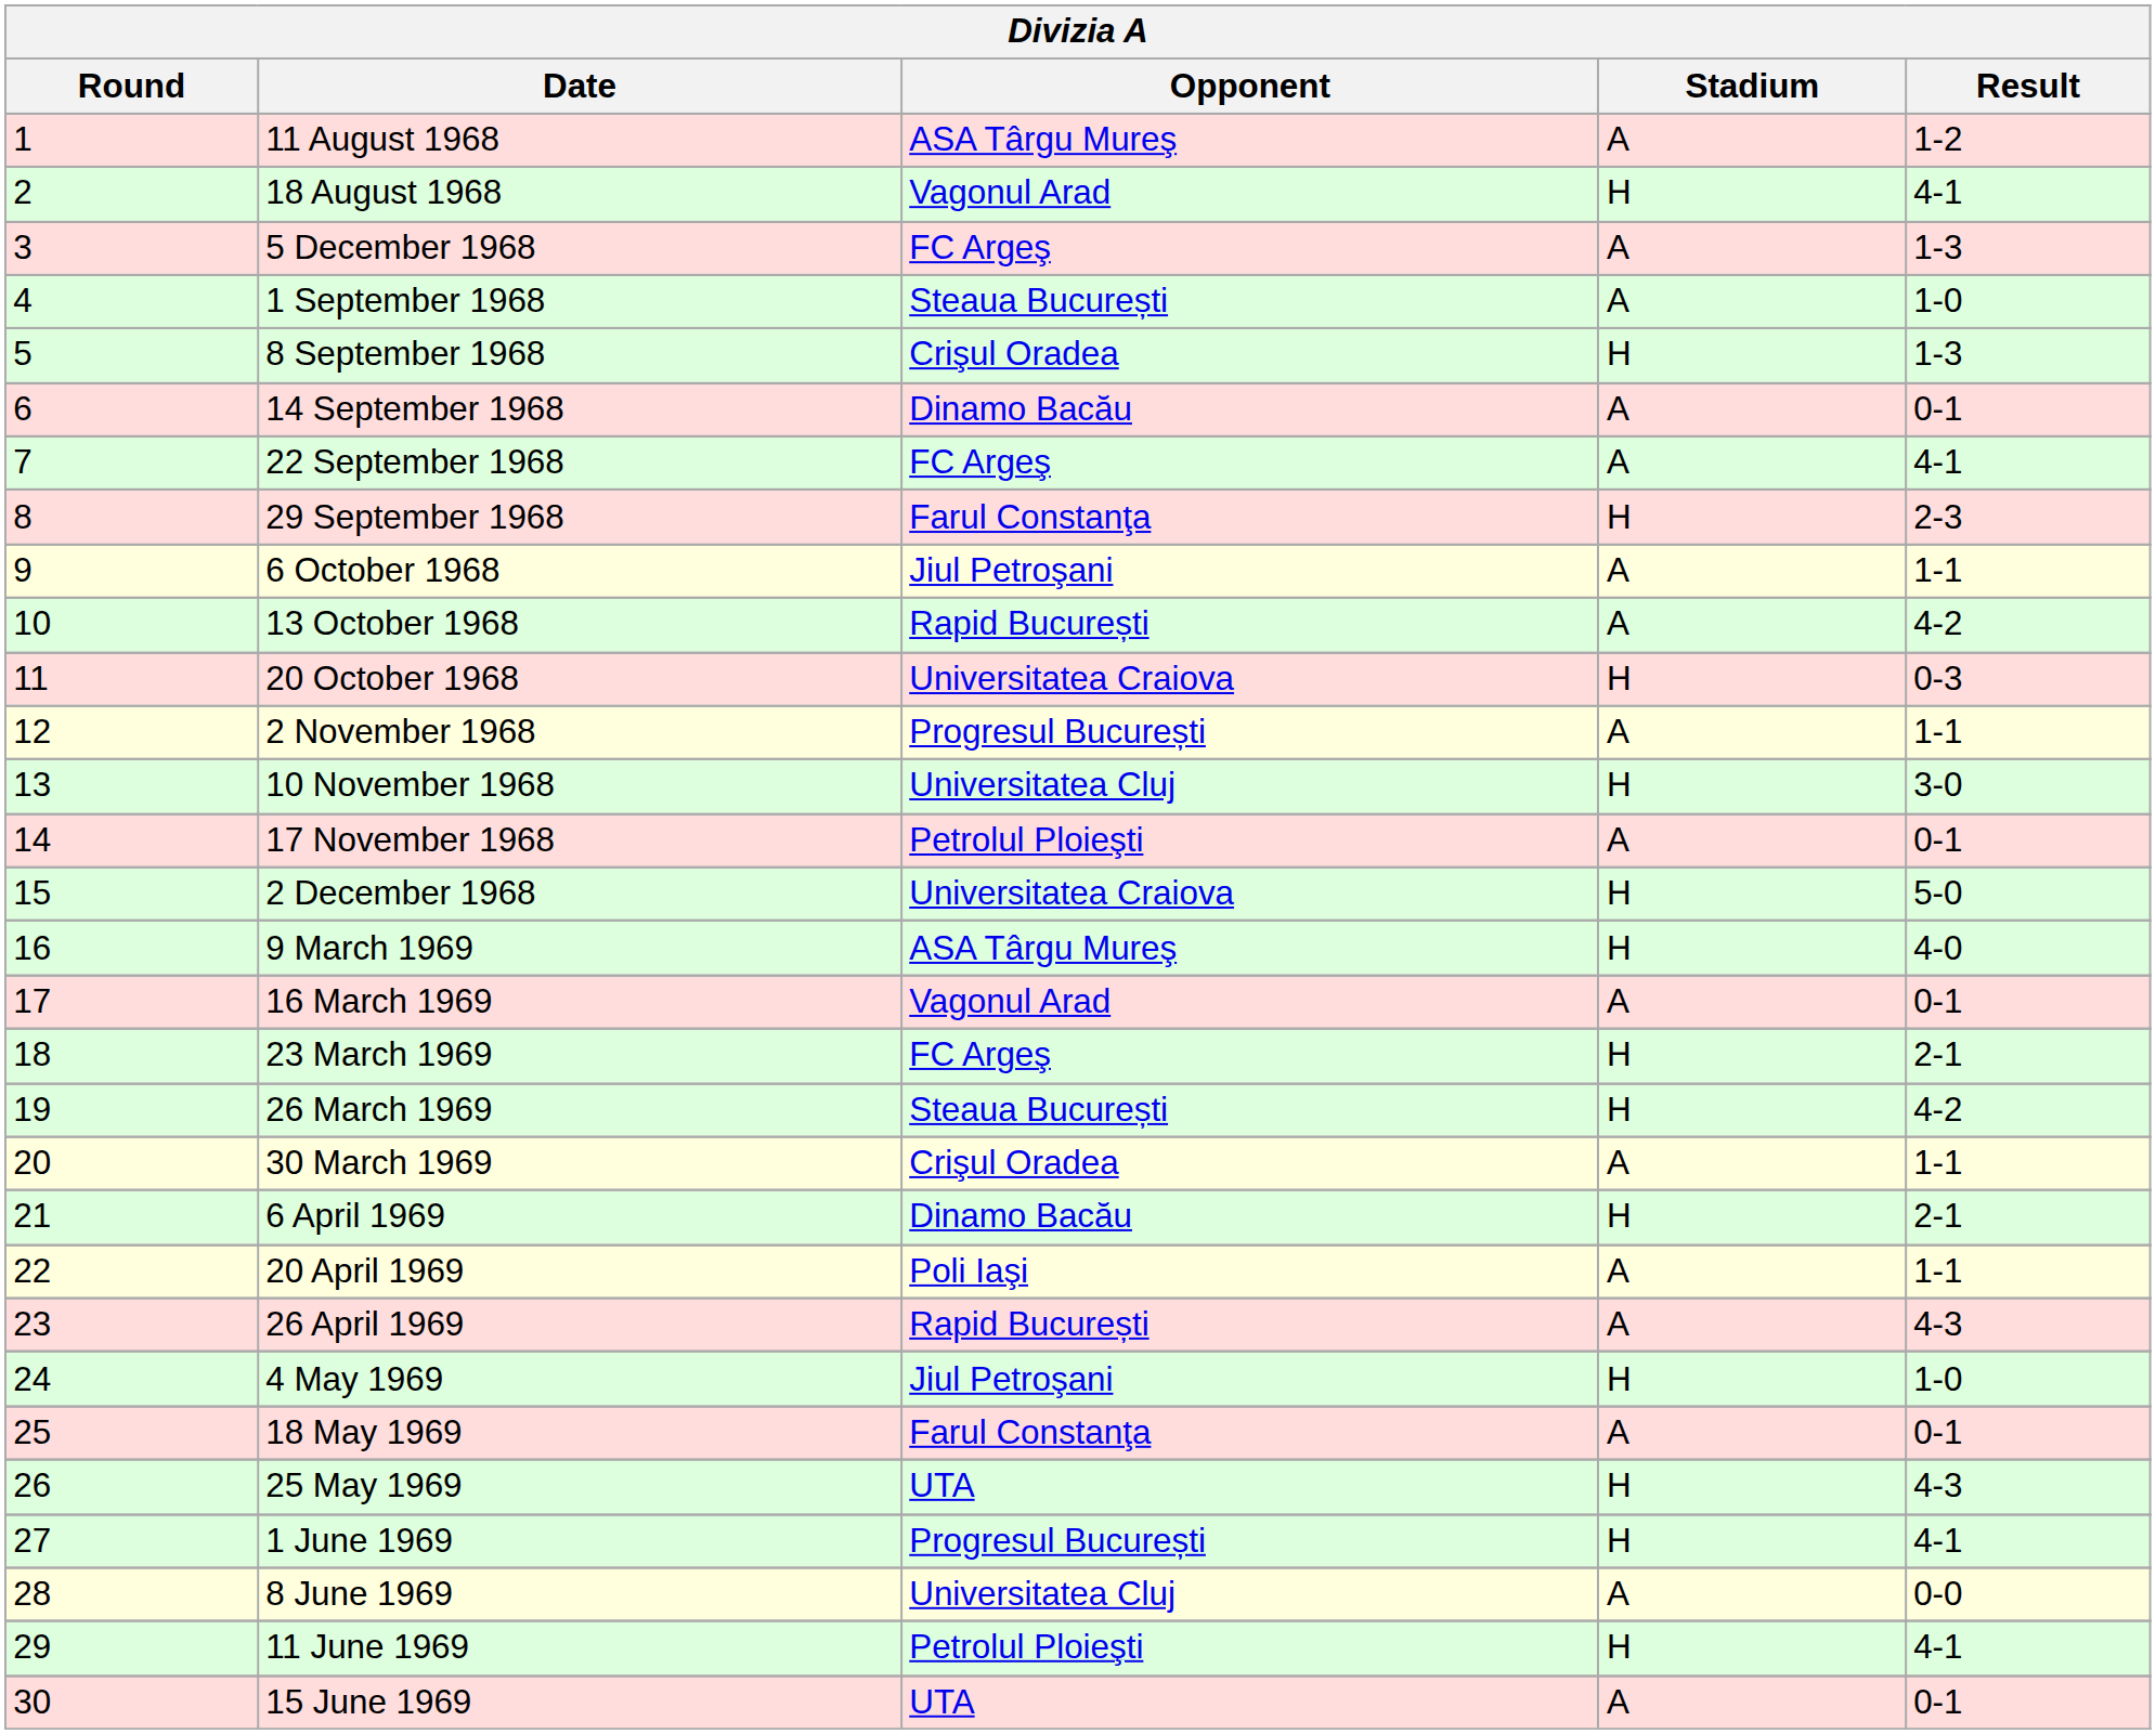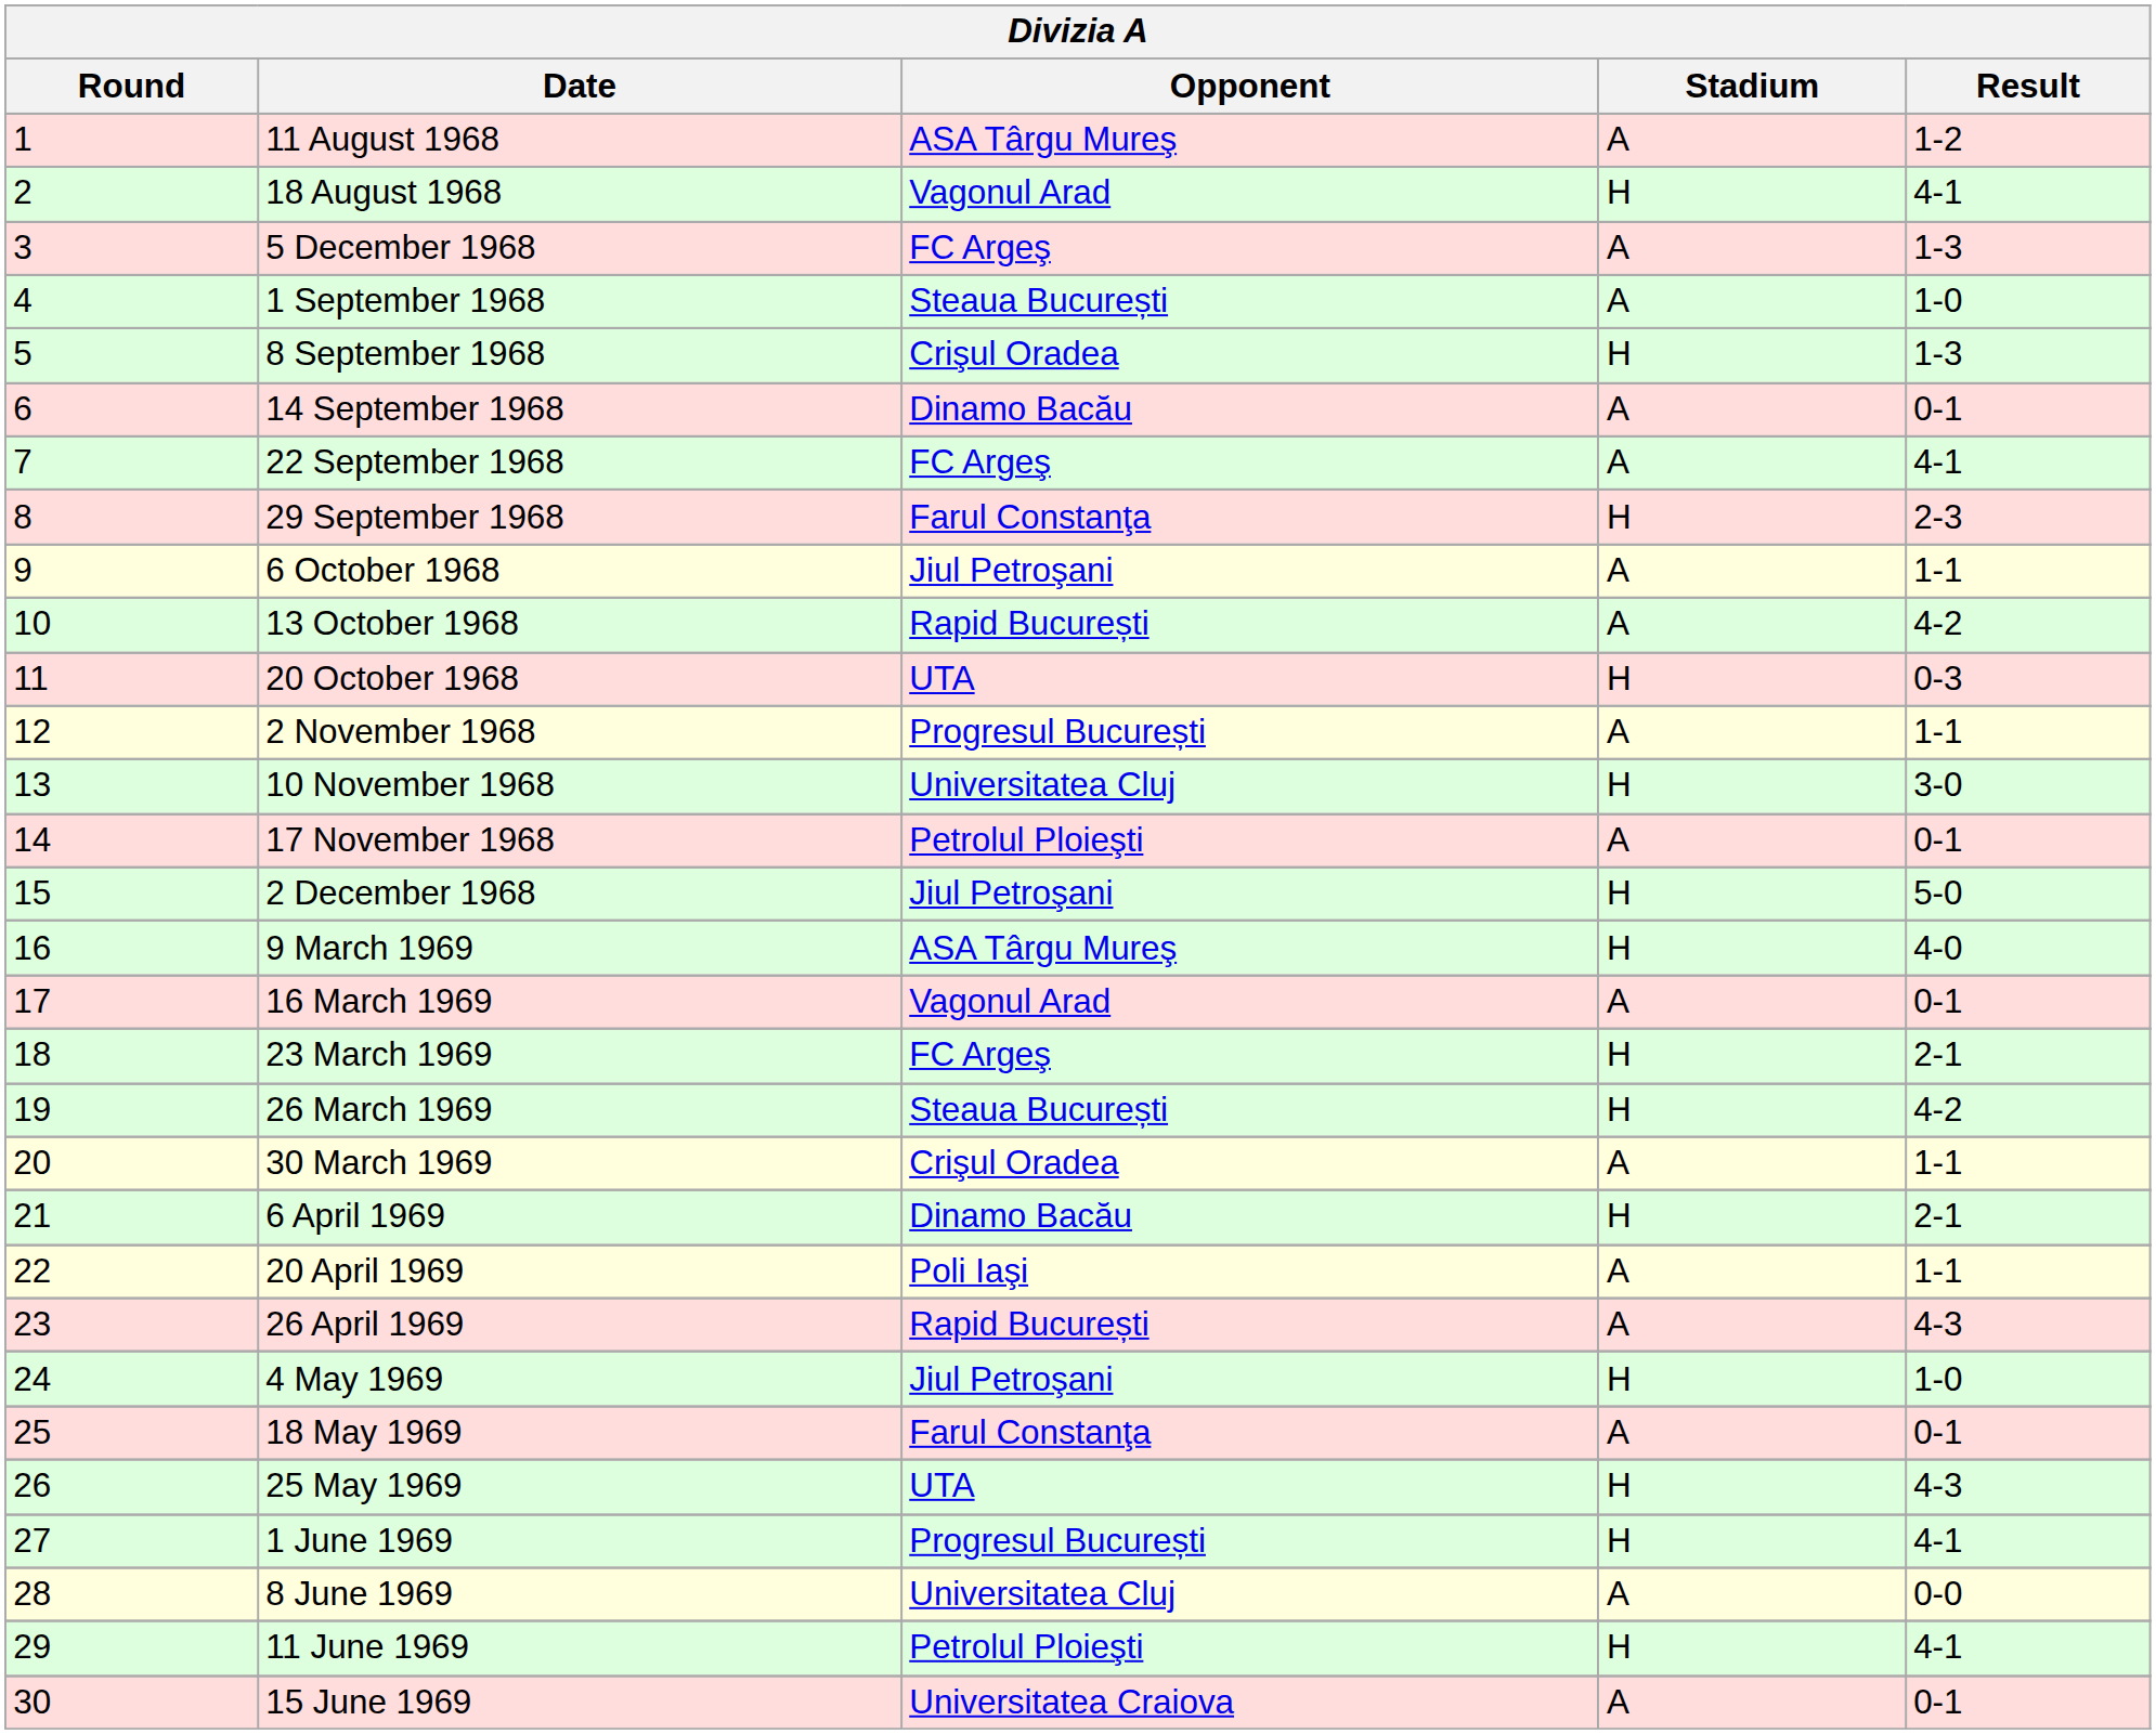20 October 1968 | Opponent: Universitatea Craiova -> UTA
2 December 1968 | Opponent: Universitatea Craiova -> Jiul Petroşani
15 June 1969 | Opponent: UTA -> Universitatea Craiova
